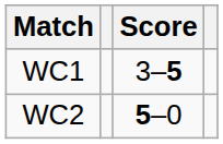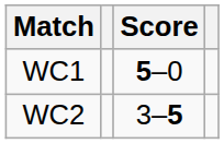WC1 | Score: 3–5 -> 5–0
WC2 | Score: 5–0 -> 3–5
